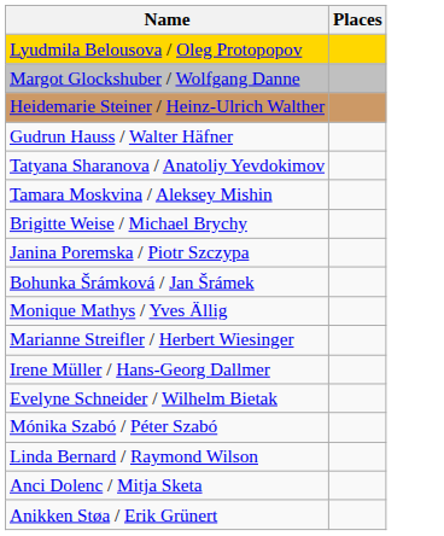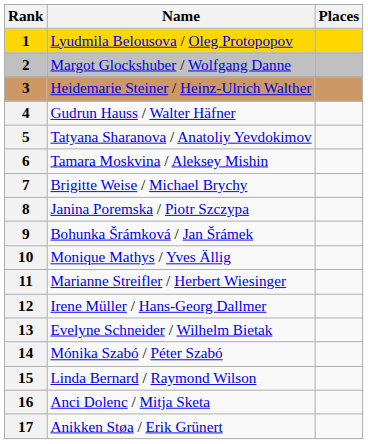+ column: Rank | 1 | 2 | 3 | 4 | 5 | 6 | 7 | 8 | 9 | 10 | 11 | 12 | 13 | 14 | 15 | 16 | 17
